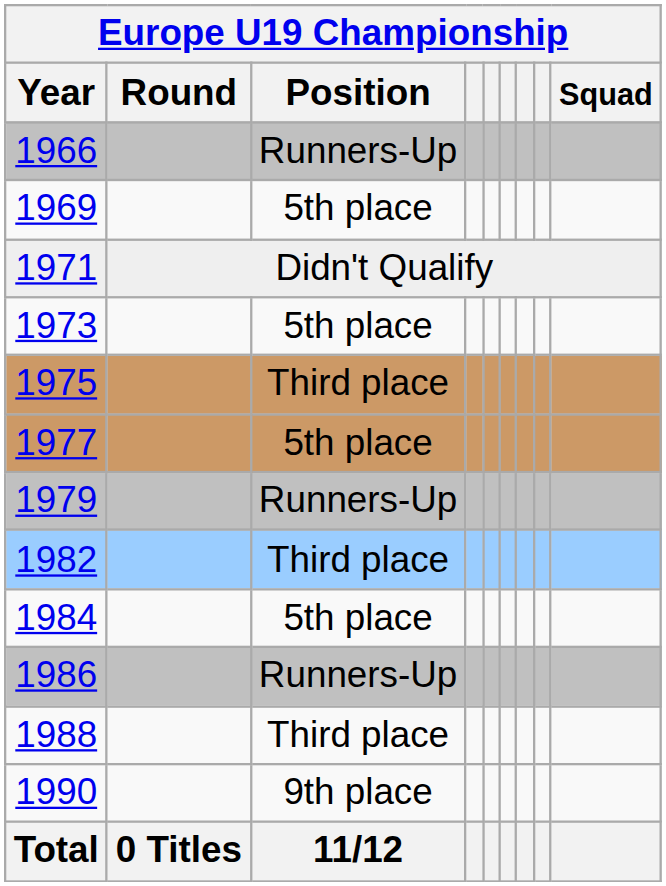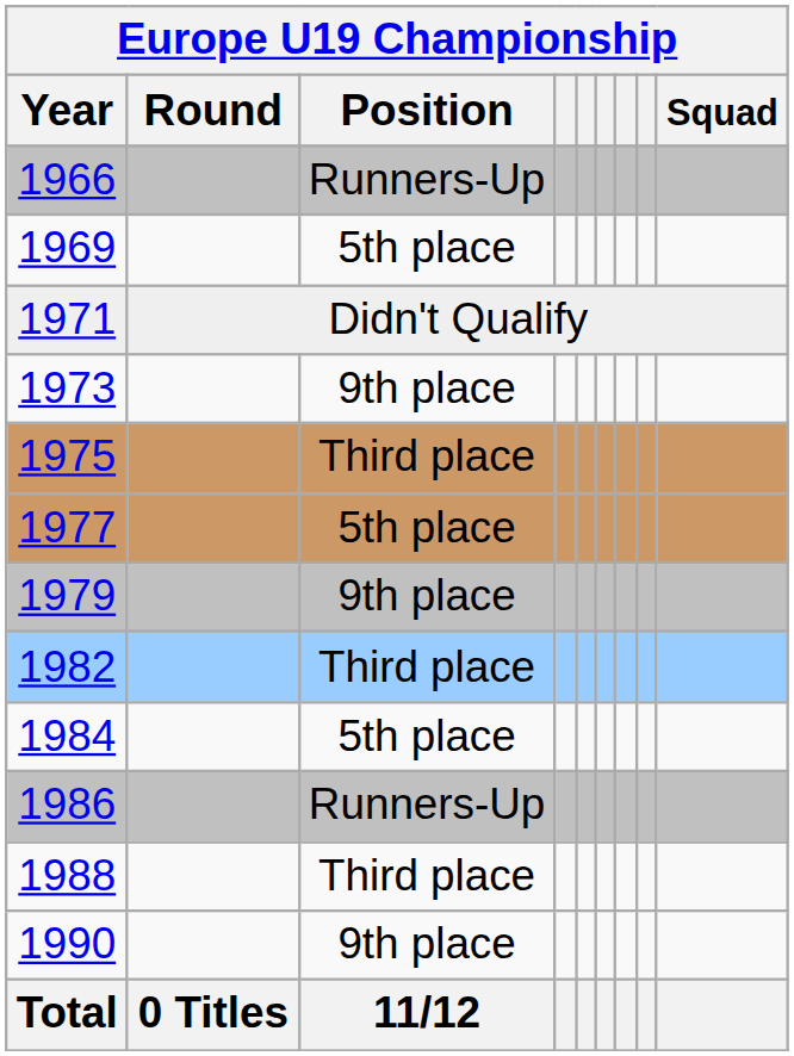1973 | Position: 5th place -> 9th place
1979 | Position: Runners-Up -> 9th place
